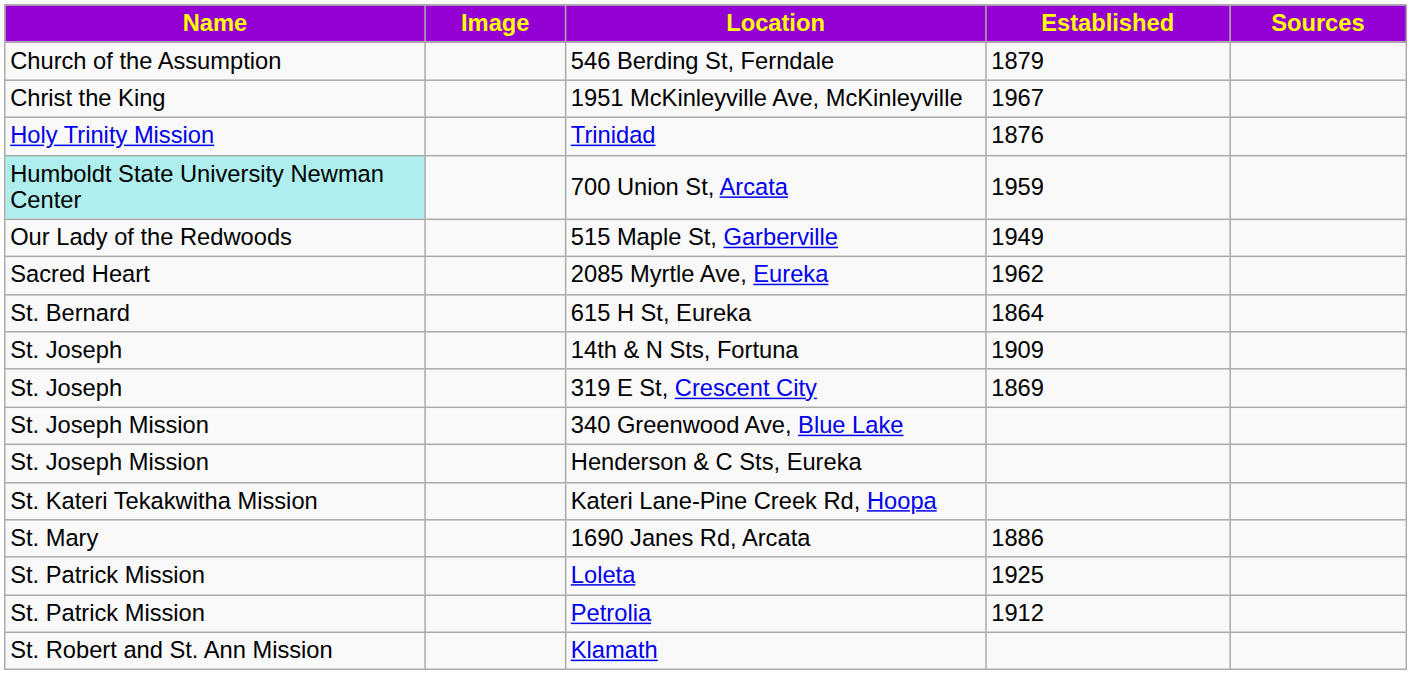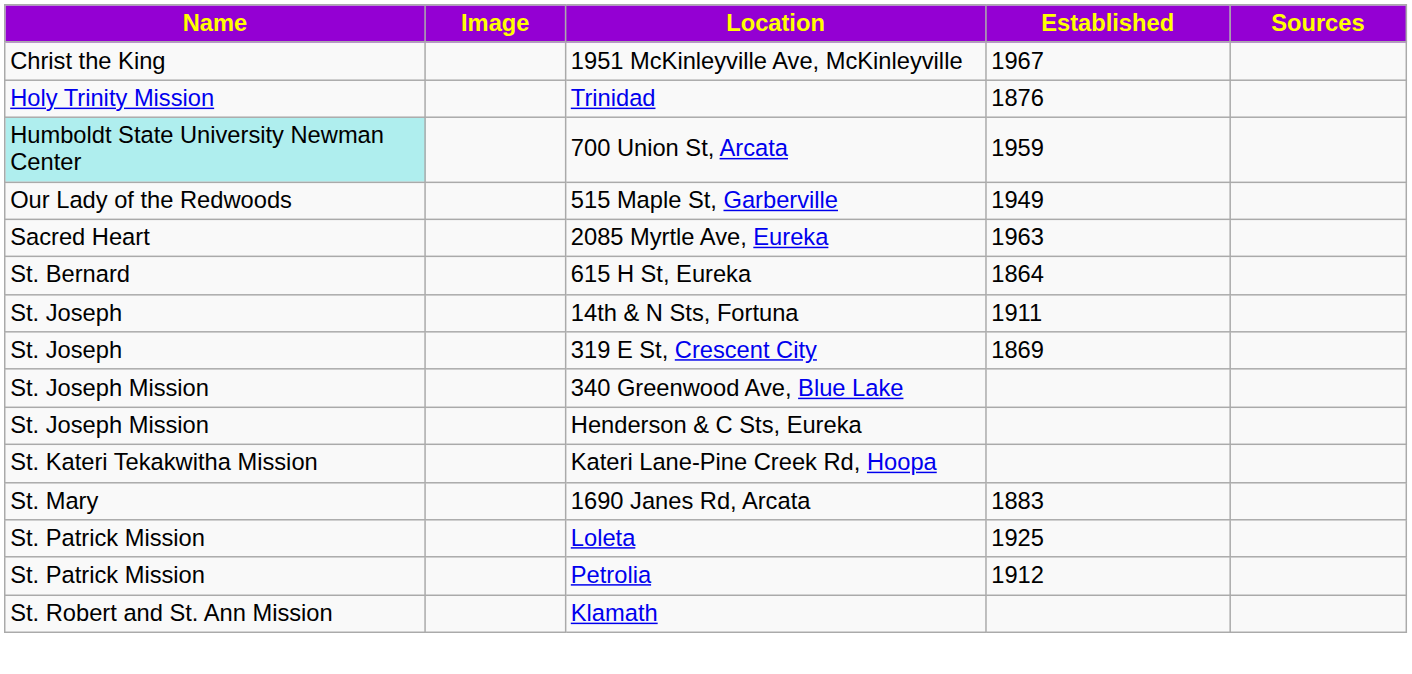- row: Church of the Assumption | 546 Berding St, Ferndale | 1879
2085 Myrtle Ave, Eureka | Established: 1962 -> 1963
14th & N Sts, Fortuna | Established: 1909 -> 1911
1690 Janes Rd, Arcata | Established: 1886 -> 1883
